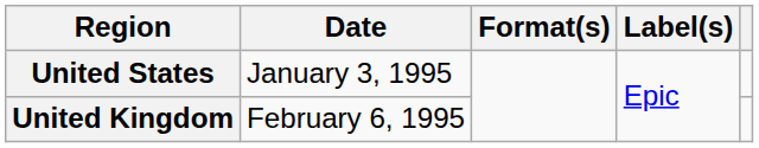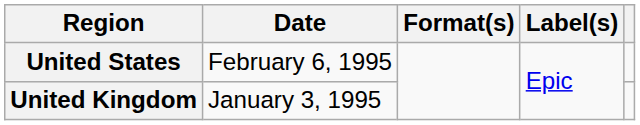United States | Date: January 3, 1995 -> February 6, 1995
United Kingdom | Date: February 6, 1995 -> January 3, 1995
